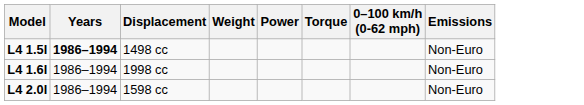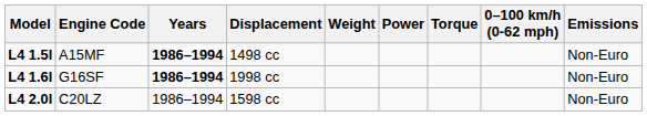+ column: Engine Code | A15MF | G16SF | C20LZ
L4 1.6l | Years: normal -> bold
